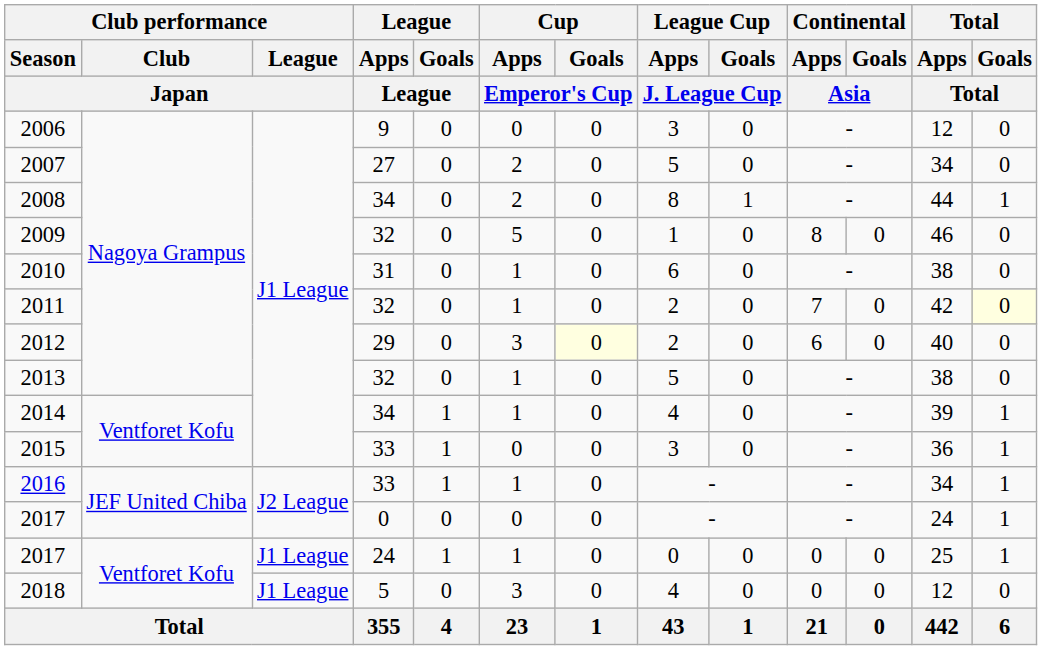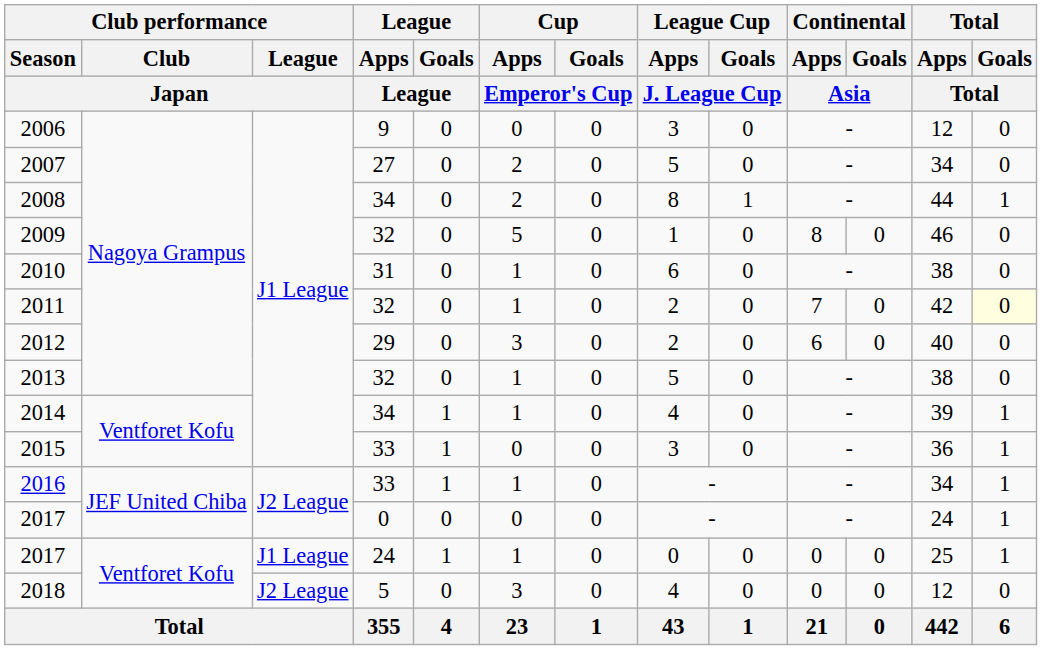2012 | Cup / Goals / Emperor's Cup: lightyellow background -> no background
2018 | Club performance / League / Japan: J1 League -> J2 League
